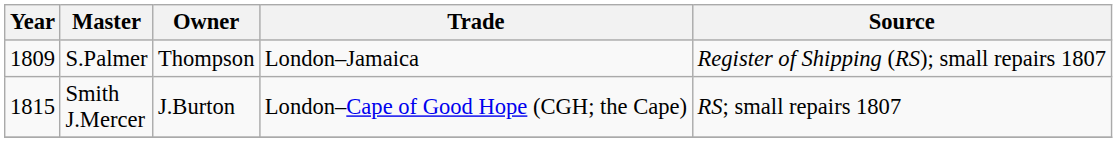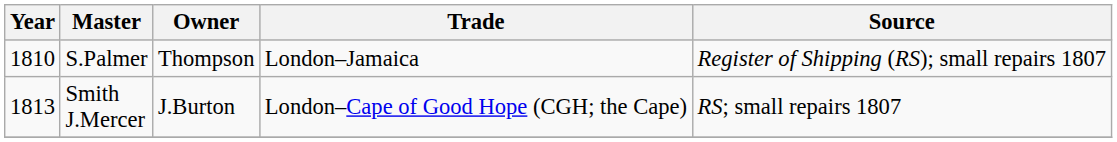S.Palmer | Year: 1809 -> 1810
Smith J.Mercer | Year: 1815 -> 1813
